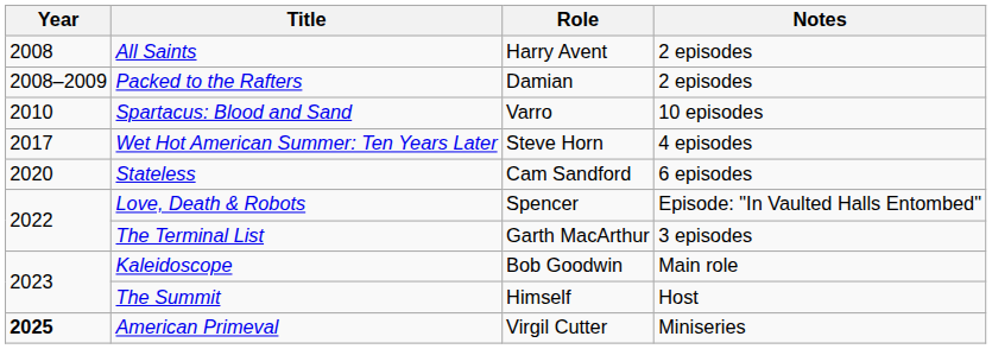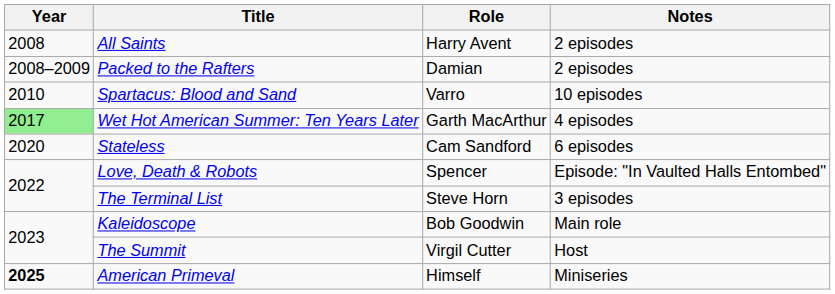Wet Hot American Summer: Ten Years Later | Year: no background -> lightgreen background
Wet Hot American Summer: Ten Years Later | Role: Steve Horn -> Garth MacArthur
The Terminal List | Role: Garth MacArthur -> Steve Horn
The Summit | Role: Himself -> Virgil Cutter
American Primeval | Role: Virgil Cutter -> Himself
